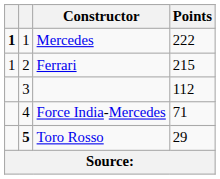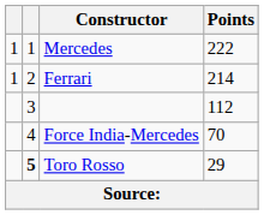Mercedes | column 1: bold -> normal
Ferrari | Points: 215 -> 214
Force India-Mercedes | Points: 71 -> 70
